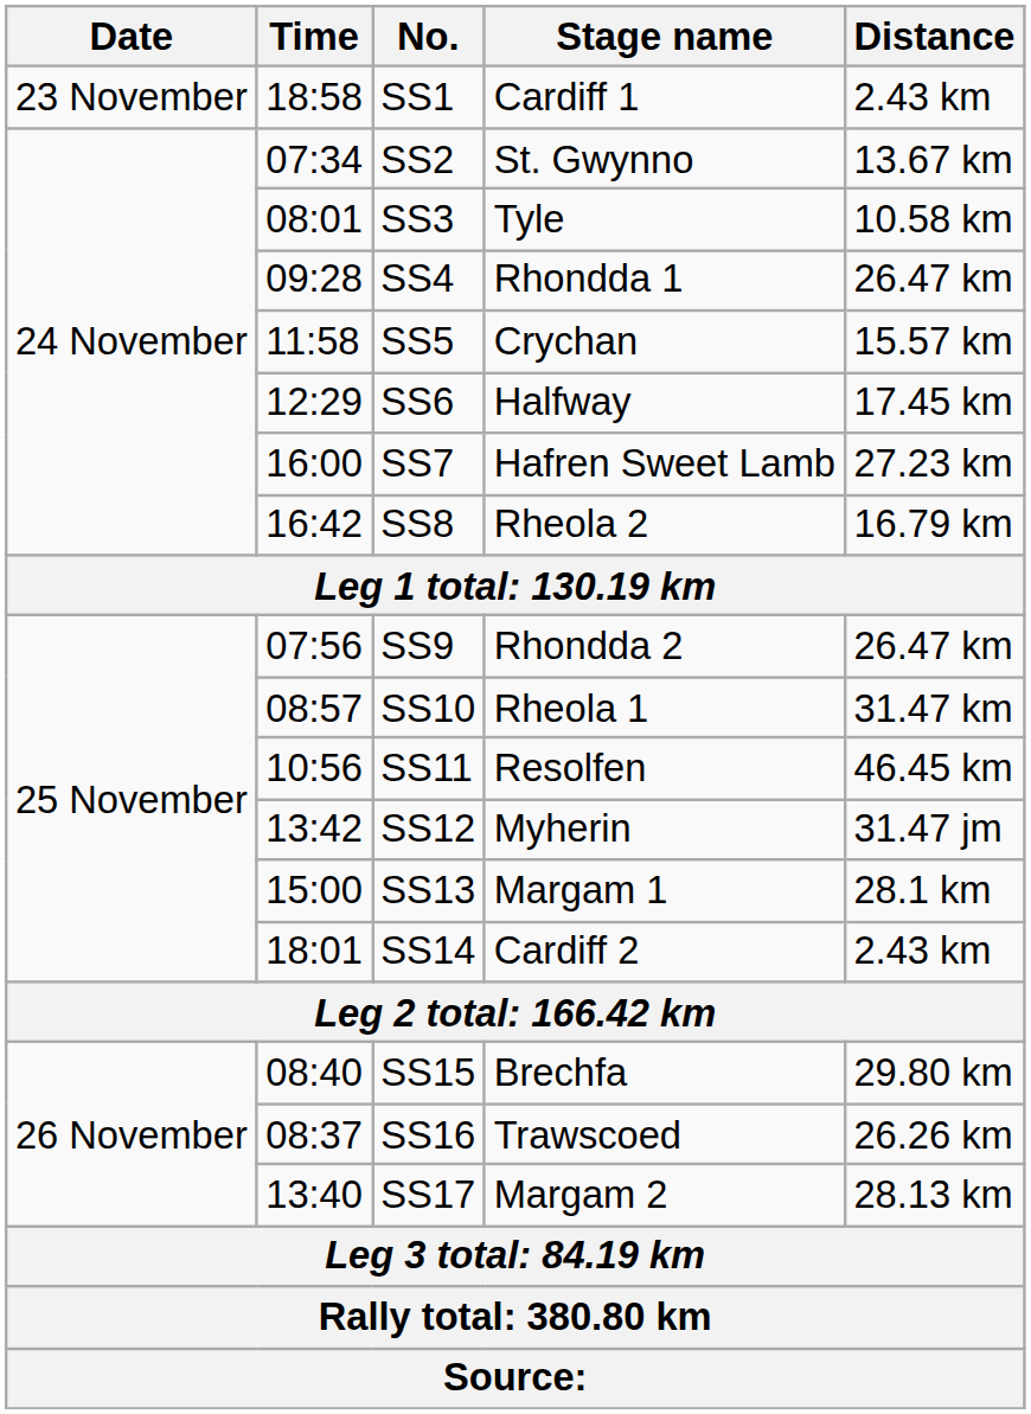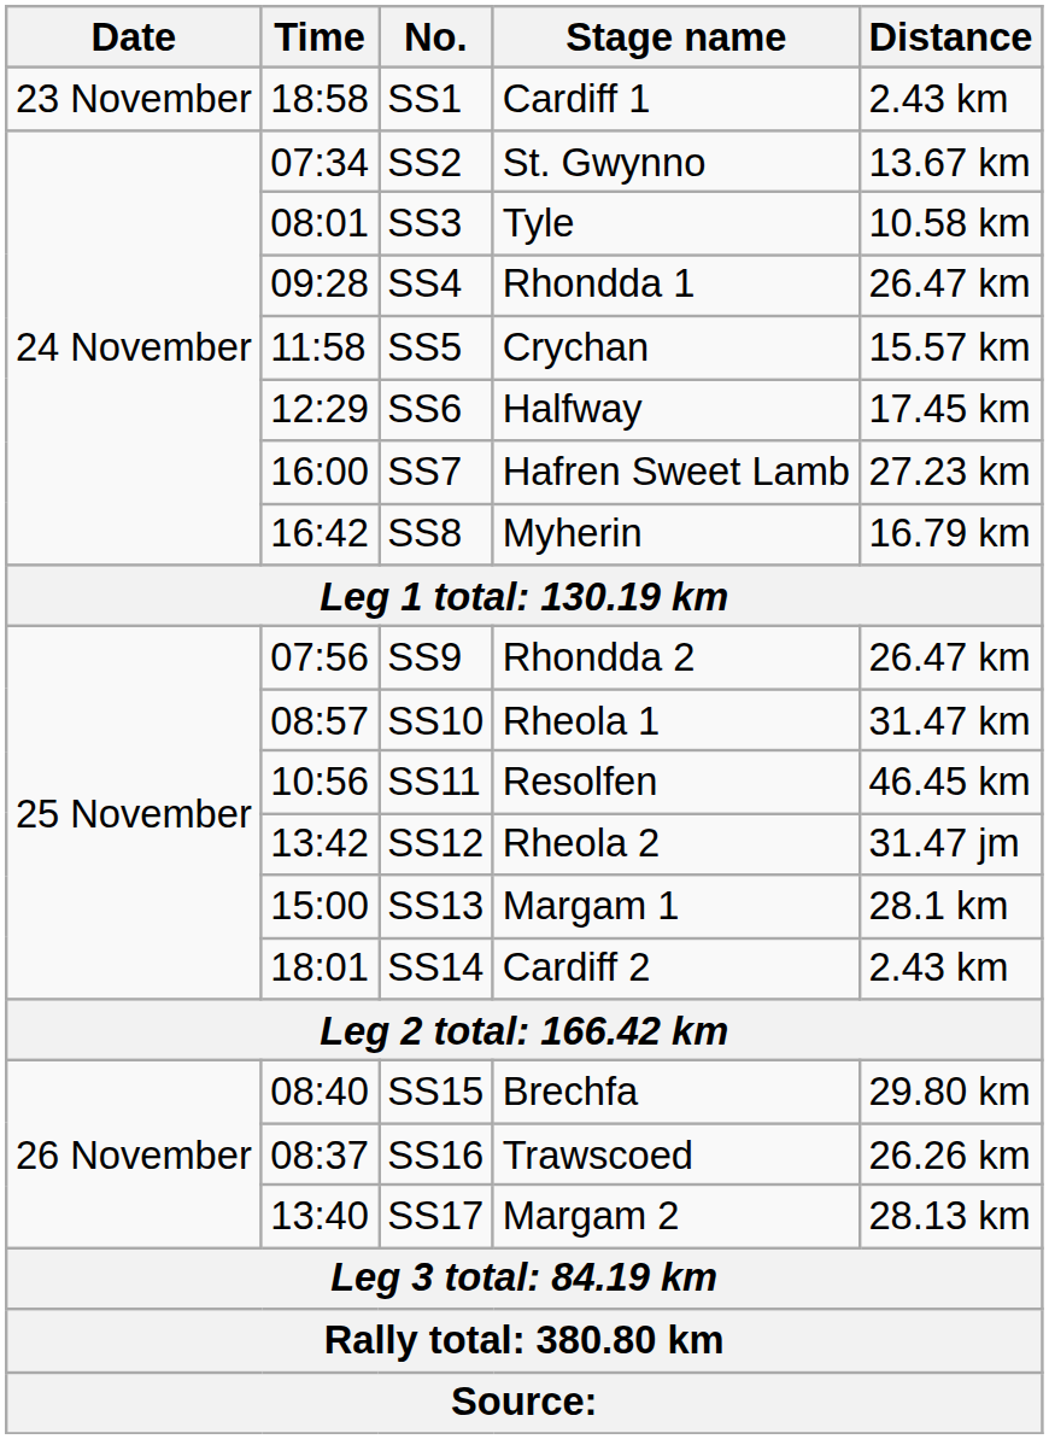SS8 | Stage name: Rheola 2 -> Myherin
SS12 | Stage name: Myherin -> Rheola 2
